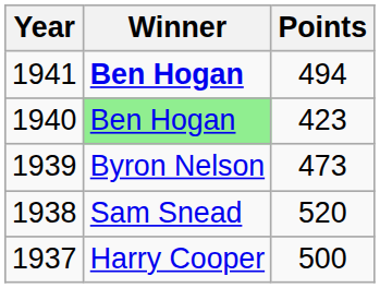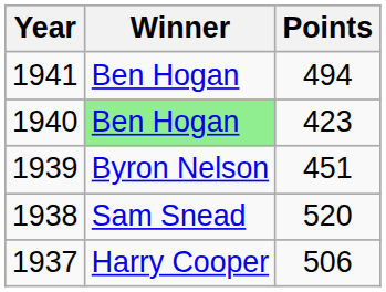1941 | Winner: bold -> normal
1939 | Points: 473 -> 451
1937 | Points: 500 -> 506
